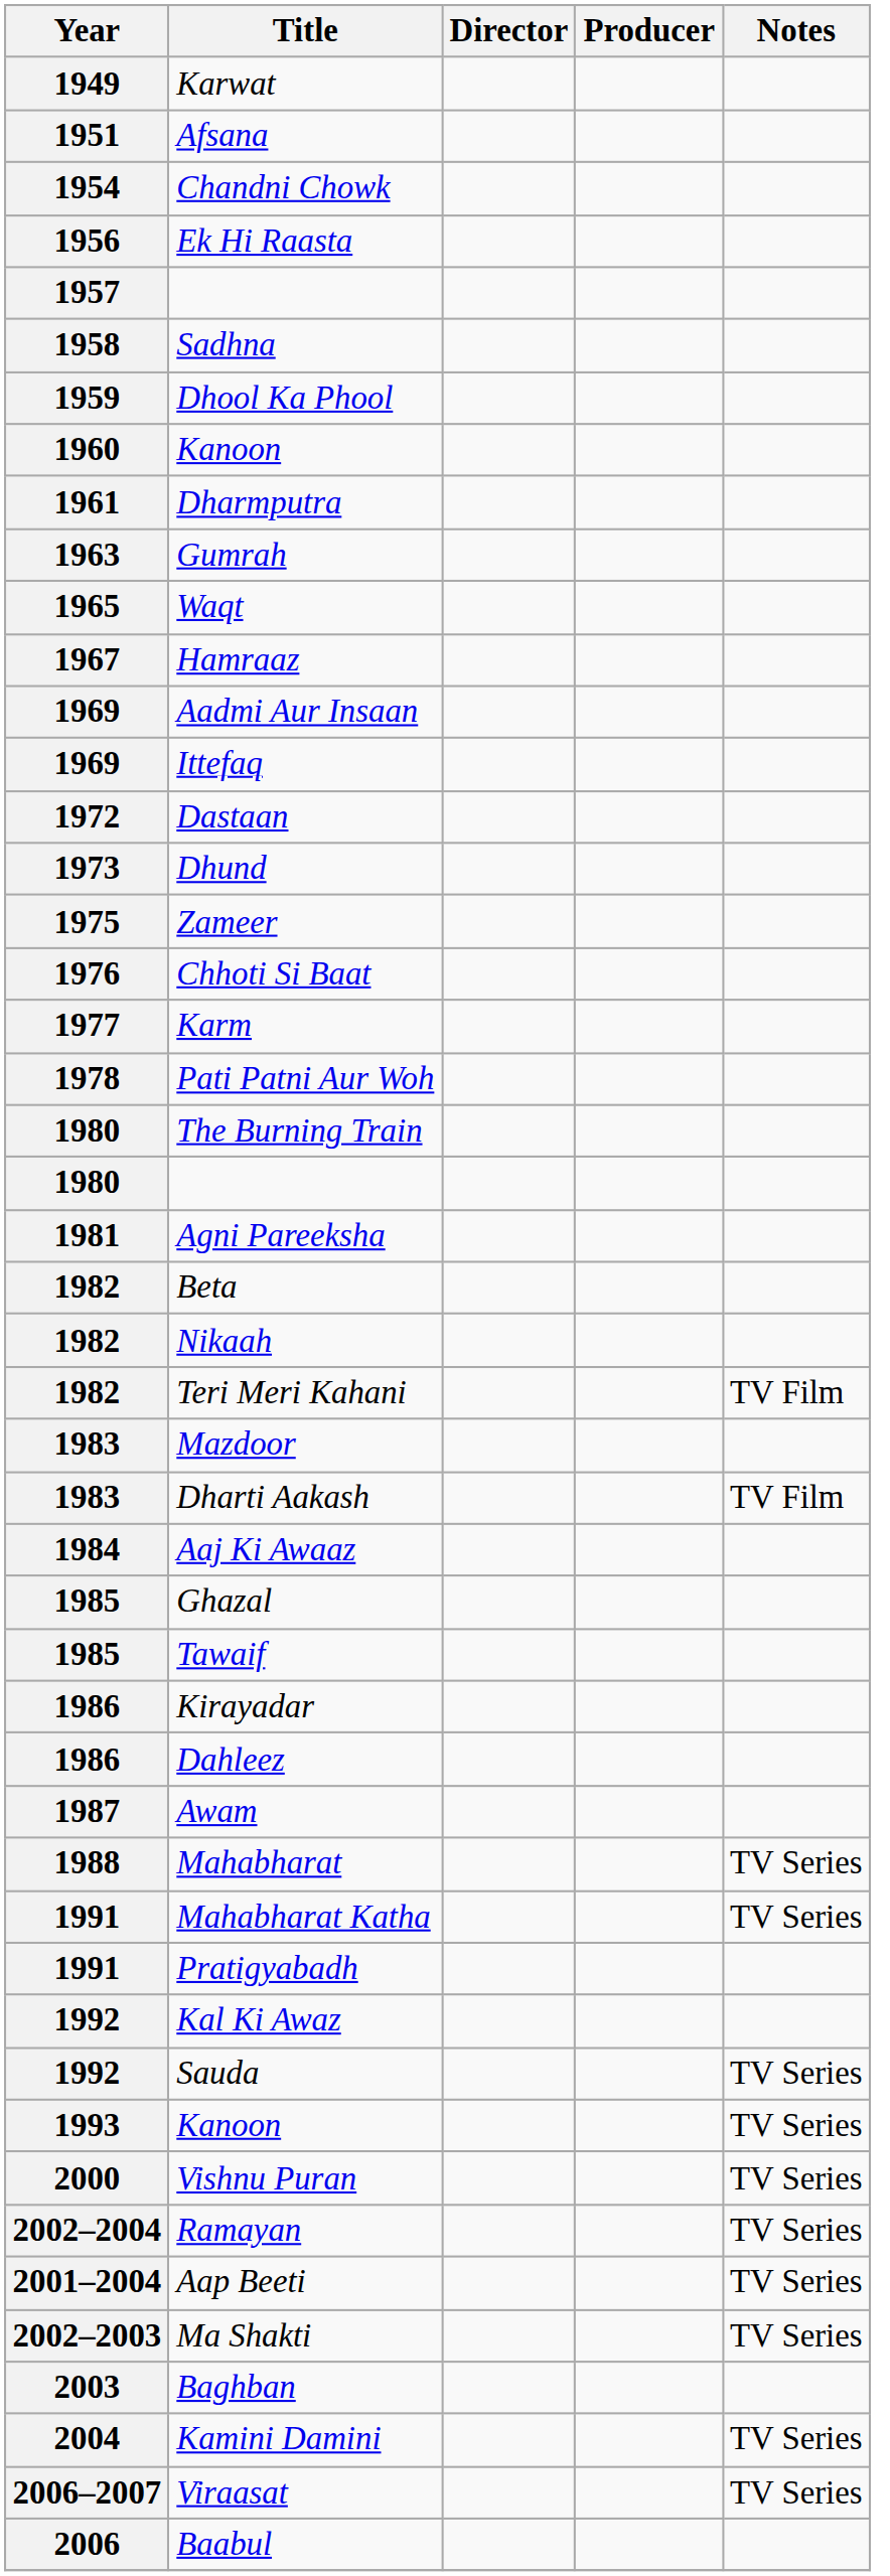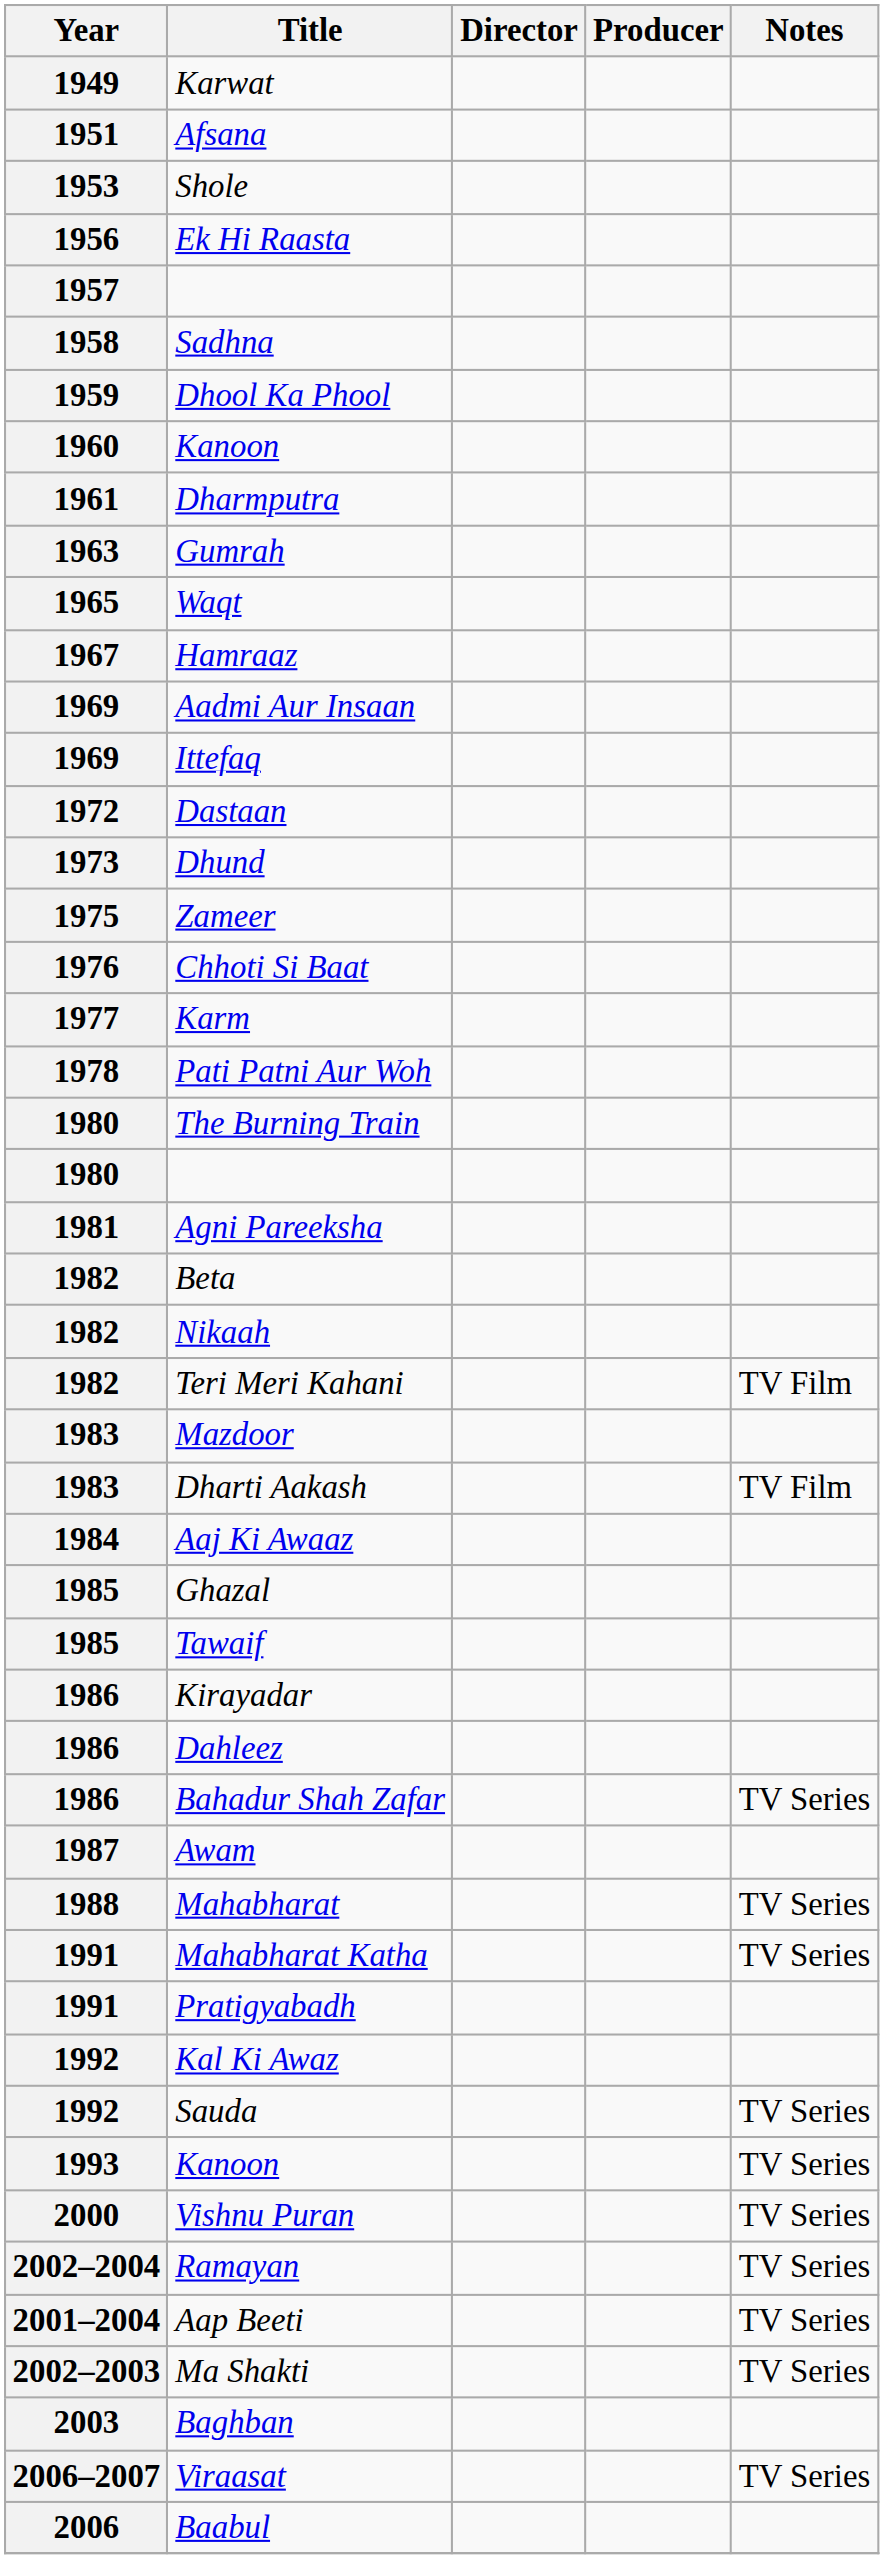+ row: 1953 | Shole
- row: 1954 | Chandni Chowk
+ row: 1986 | Bahadur Shah Zafar | TV Series
- row: 2004 | Kamini Damini | TV Series
